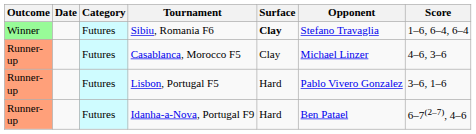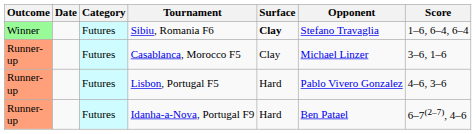Casablanca, Morocco F5 | Score: 4–6, 3–6 -> 3–6, 1–6
Lisbon, Portugal F5 | Score: 3–6, 1–6 -> 4–6, 3–6
